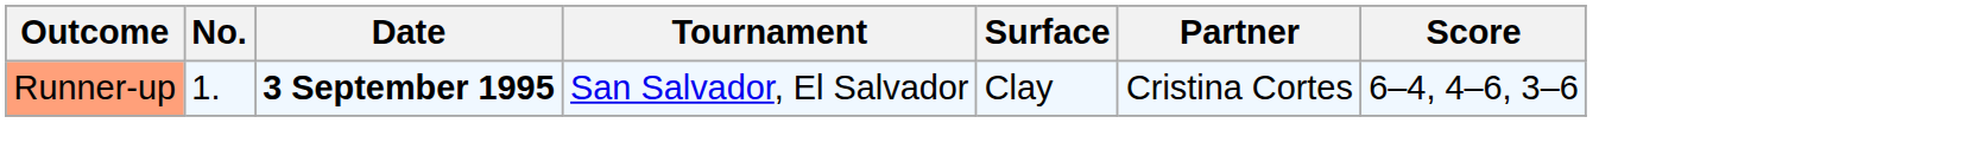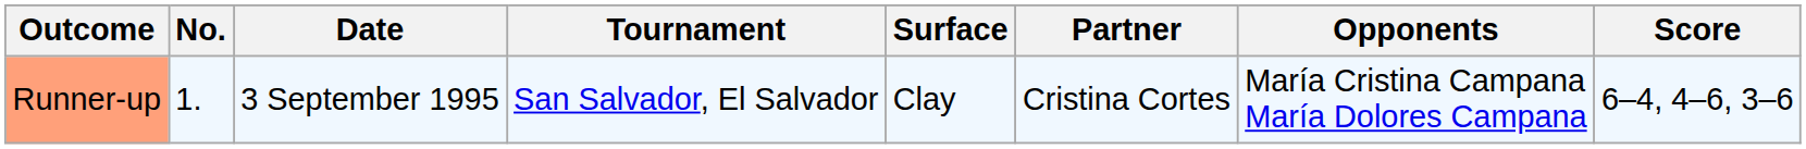+ column: Opponents | María Cristina Campana María Dolores Campana
Runner-up | Date: bold -> normal
